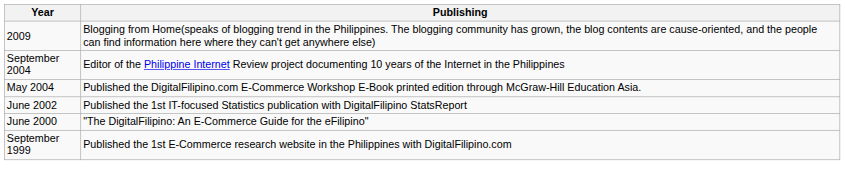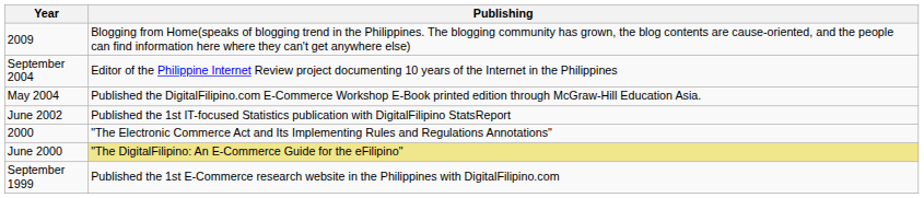+ row: 2000 | "The Electronic Commerce Act and Its Implementing Rules and Regulations Annotations"
June 2000 | Publishing: no background -> khaki background
